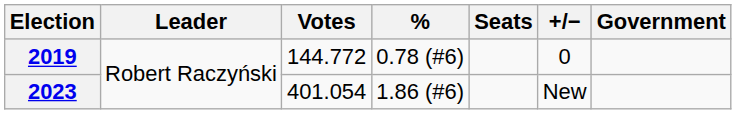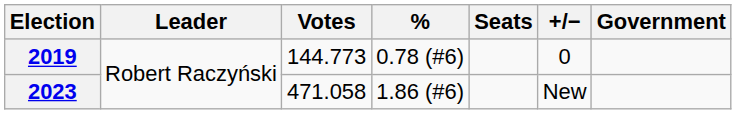2019 | Votes: 144.772 -> 144.773
2023 | Votes: 401.054 -> 471.058
